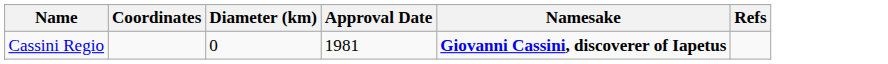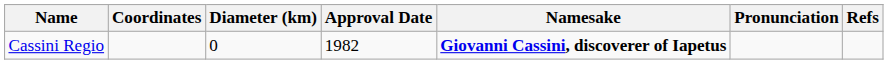+ column: Pronunciation
Cassini Regio | Approval Date: 1981 -> 1982
